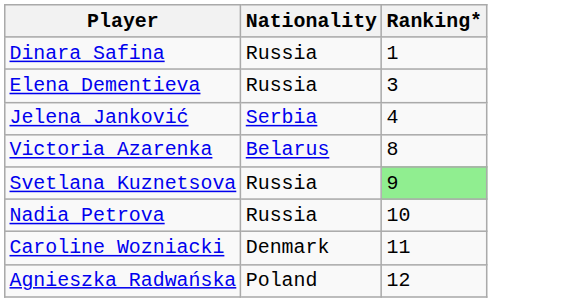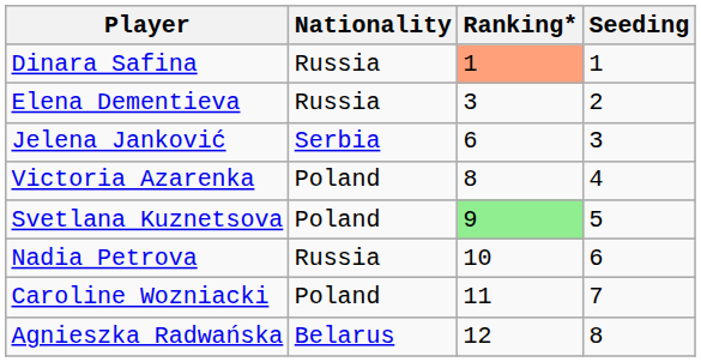+ column: Seeding | 1 | 2 | 3 | 4 | 5 | 6 | 7 | 8
Dinara Safina | Ranking*: no background -> lightsalmon background
Jelena Janković | Ranking*: 4 -> 6
Victoria Azarenka | Nationality: Belarus -> Poland
Svetlana Kuznetsova | Nationality: Russia -> Poland
Caroline Wozniacki | Nationality: Denmark -> Poland
Agnieszka Radwańska | Nationality: Poland -> Belarus
